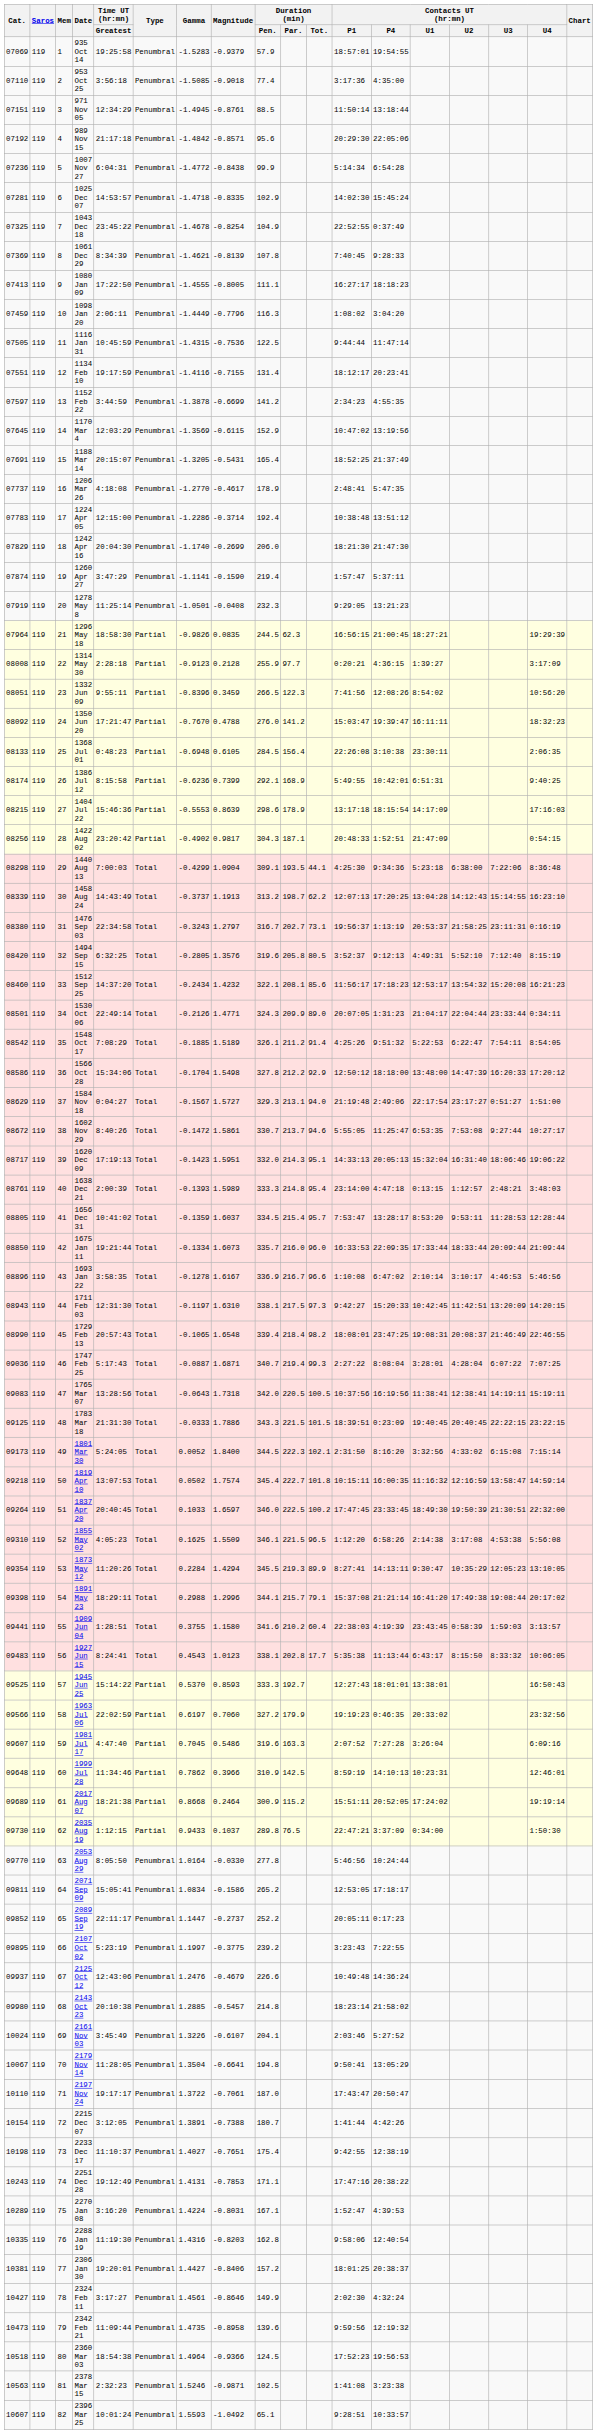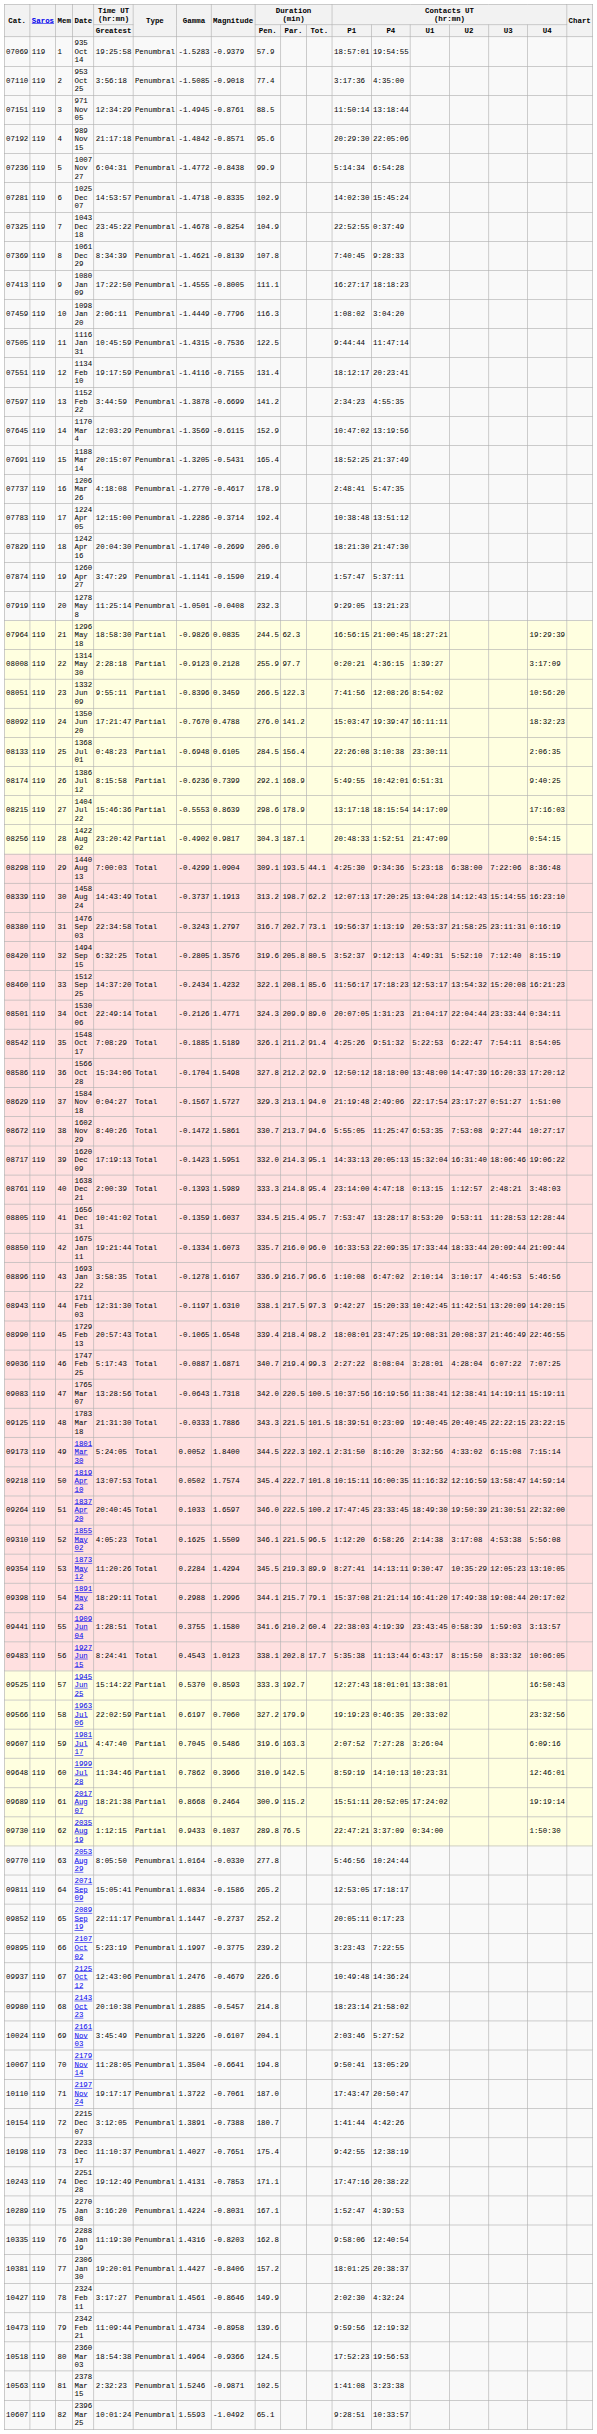2342 Feb 21 | Gamma: 1.4735 -> 1.4734
